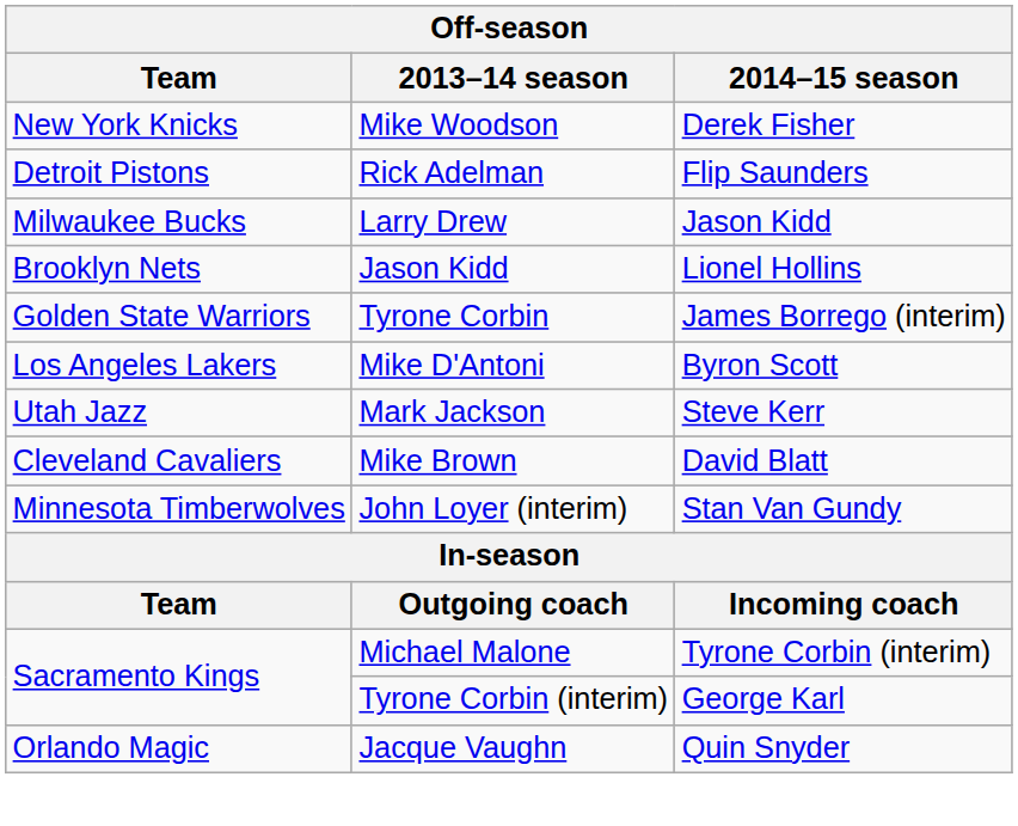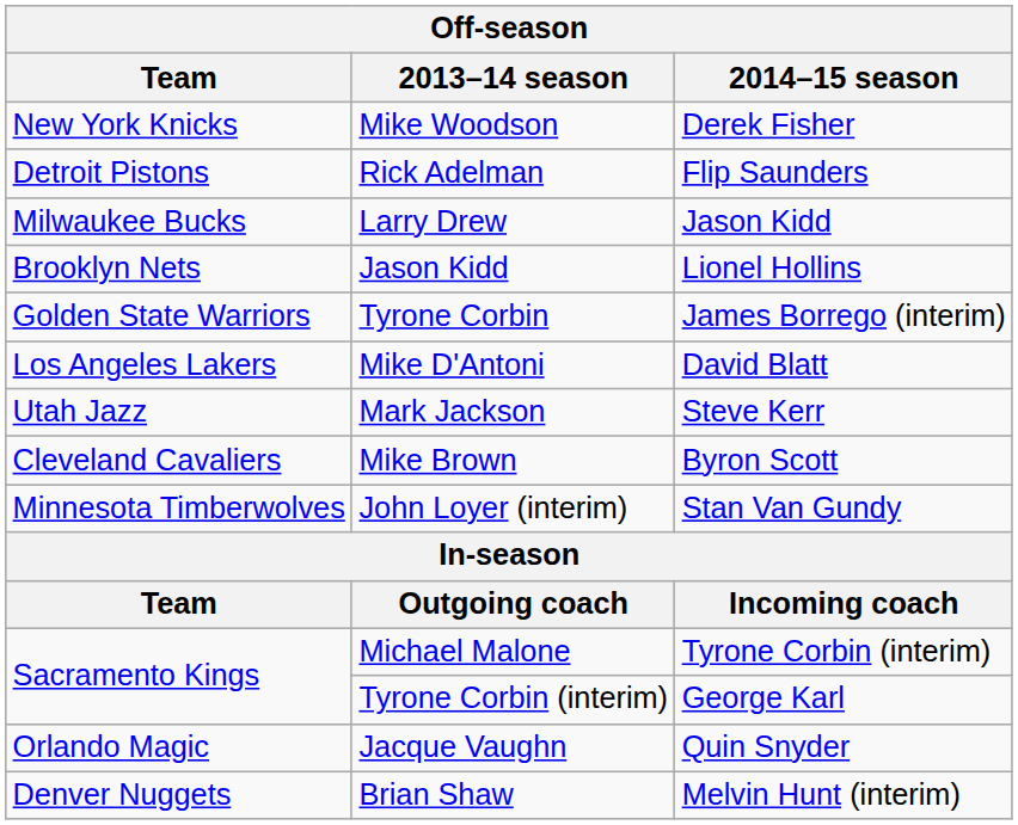Mike D'Antoni | 2014–15 season: Byron Scott -> David Blatt
Mike Brown | 2014–15 season: David Blatt -> Byron Scott
+ row: Denver Nuggets | Brian Shaw | Melvin Hunt (interim)
